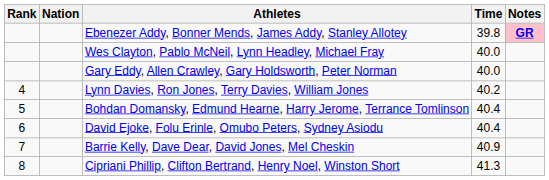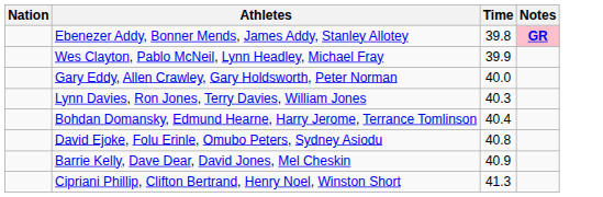- column: Rank | 4 | 5 | 6 | 7 | 8
Wes Clayton, Pablo McNeil, Lynn Headley, Michael Fray | Time: 40.0 -> 39.9
Lynn Davies, Ron Jones, Terry Davies, William Jones | Time: 40.2 -> 40.3
David Ejoke, Folu Erinle, Omubo Peters, Sydney Asiodu | Time: 40.4 -> 40.8
